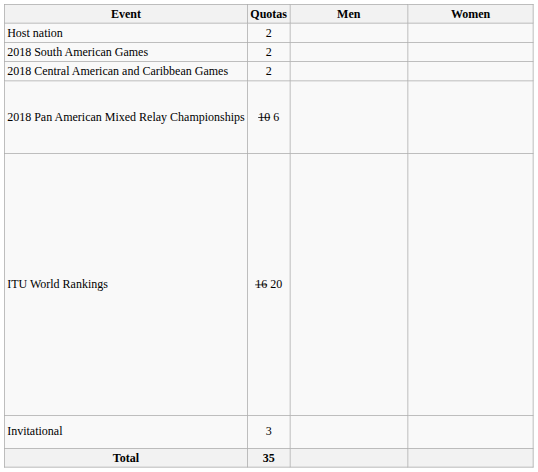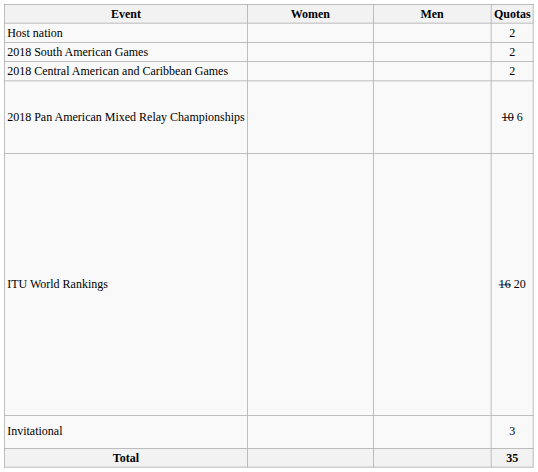columns swapped: Quotas <-> Women
